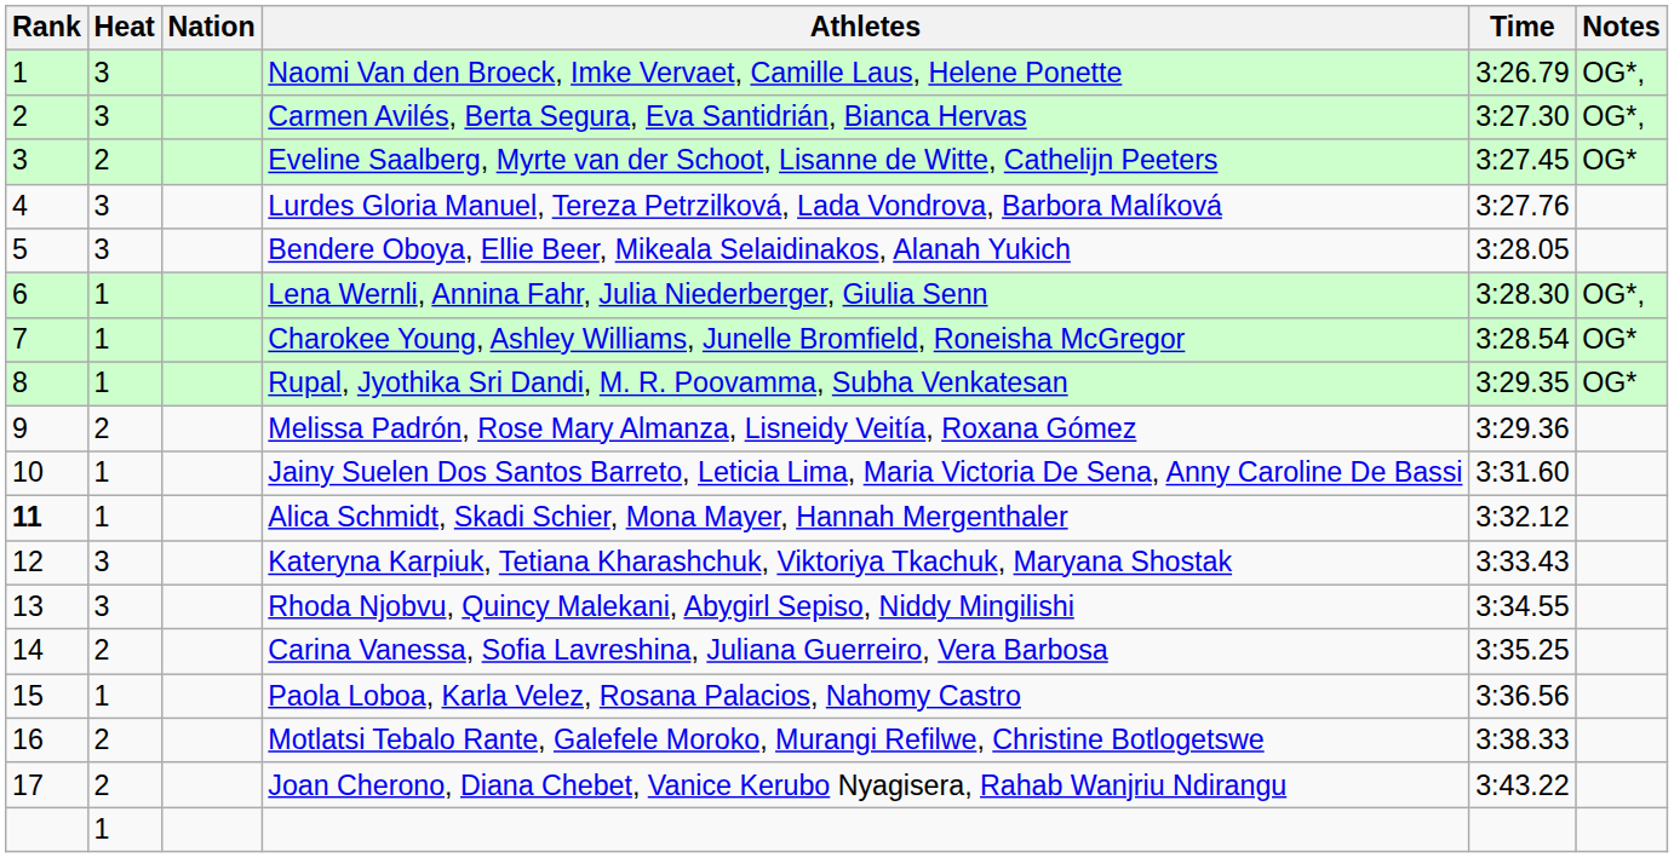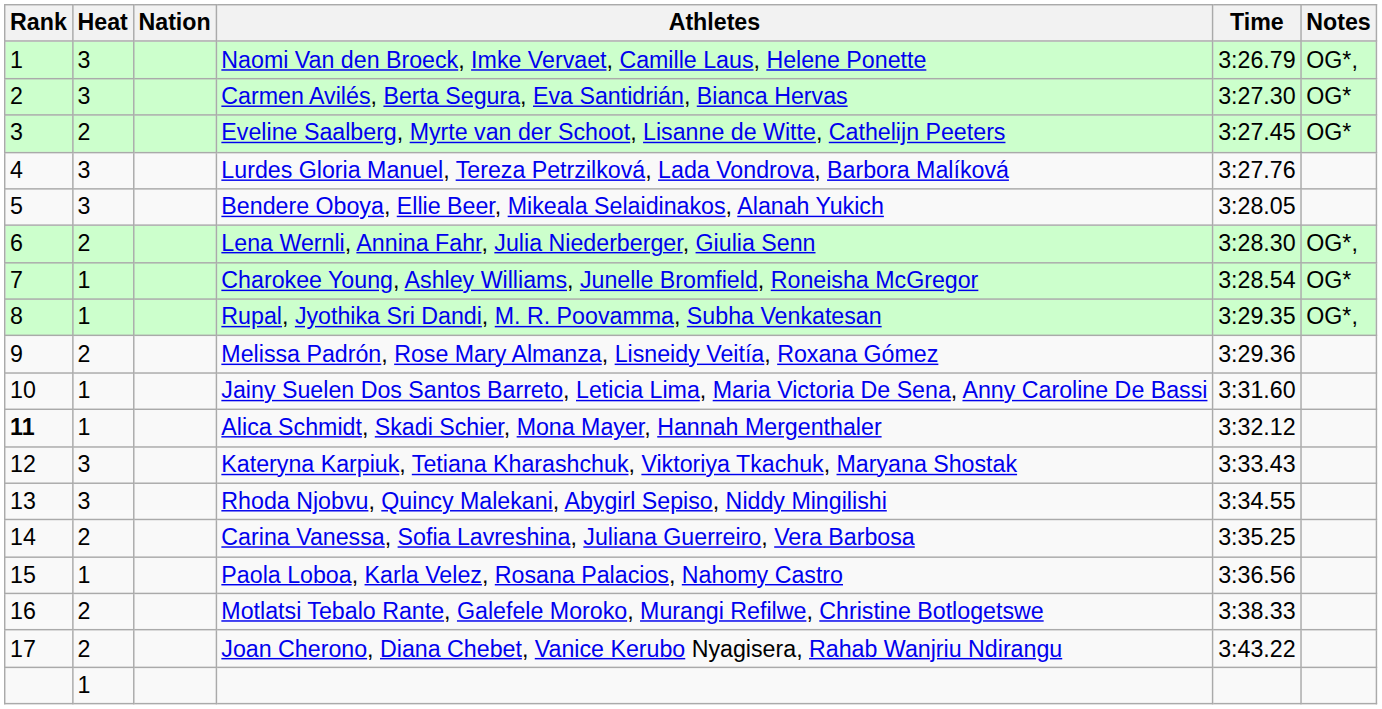Carmen Avilés, Berta Segura, Eva Santidrián, Bianca Hervas | Notes: OG*, -> OG*
Lena Wernli, Annina Fahr, Julia Niederberger, Giulia Senn | Heat: 1 -> 2
Rupal, Jyothika Sri Dandi, M. R. Poovamma, Subha Venkatesan | Notes: OG* -> OG*,
